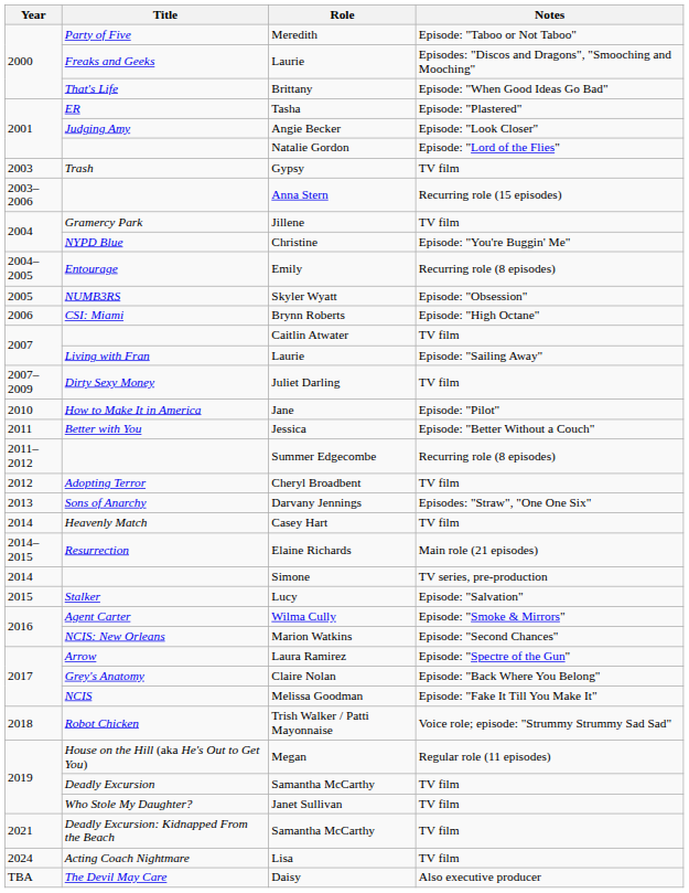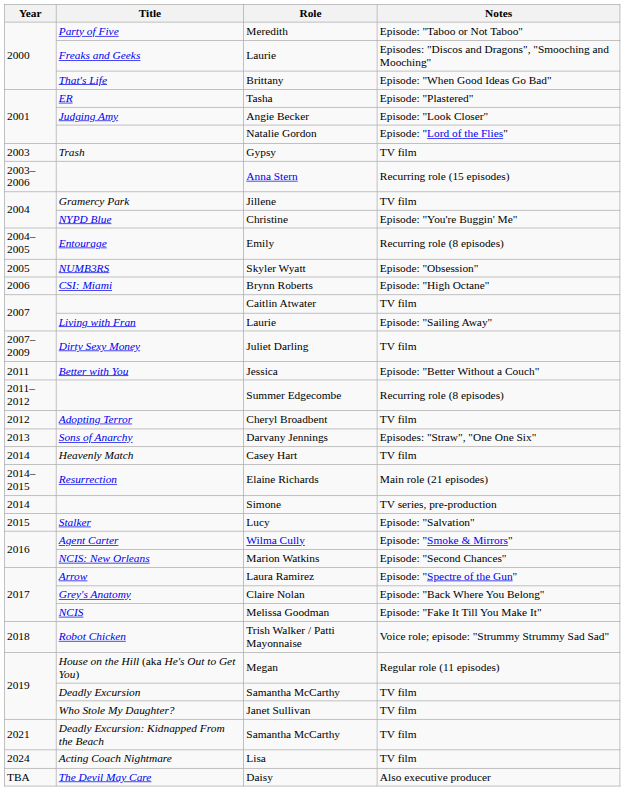- row: 2010 | How to Make It in America | Jane | Episode: "Pilot"
